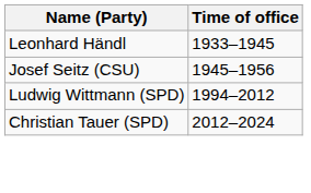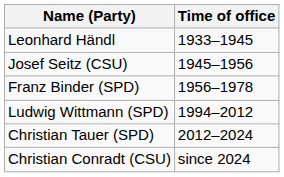+ row: Franz Binder (SPD) | 1956–1978
+ row: Christian Conradt (CSU) | since 2024
